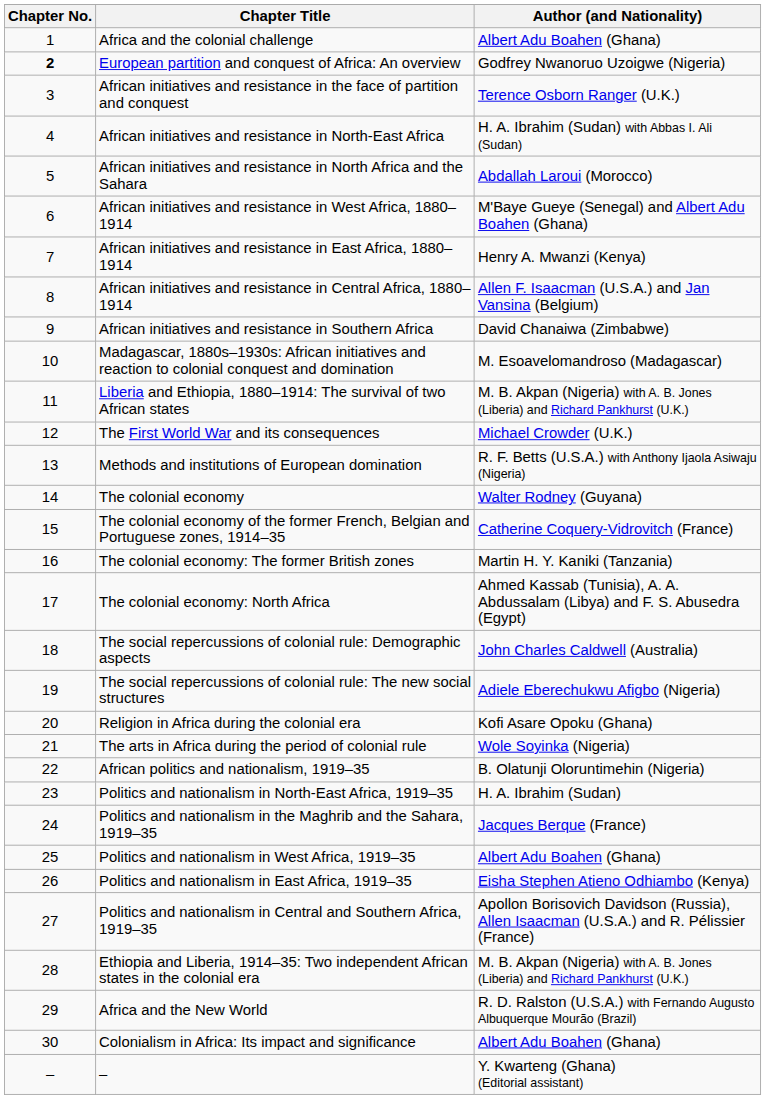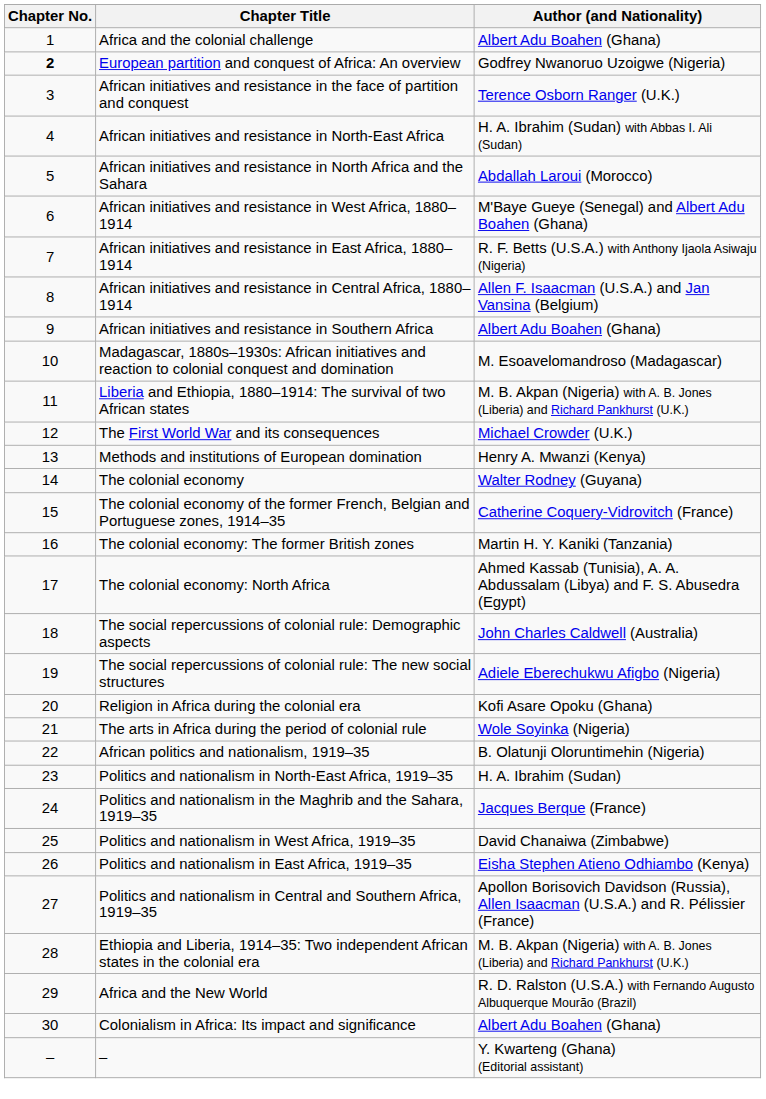African initiatives and resistance in East Africa, 1880–1914 | Author (and Nationality): Henry A. Mwanzi (Kenya) -> R. F. Betts (U.S.A.) with Anthony Ijaola Asiwaju (Nigeria)
African initiatives and resistance in Southern Africa | Author (and Nationality): David Chanaiwa (Zimbabwe) -> Albert Adu Boahen (Ghana)
Methods and institutions of European domination | Author (and Nationality): R. F. Betts (U.S.A.) with Anthony Ijaola Asiwaju (Nigeria) -> Henry A. Mwanzi (Kenya)
Politics and nationalism in West Africa, 1919–35 | Author (and Nationality): Albert Adu Boahen (Ghana) -> David Chanaiwa (Zimbabwe)
